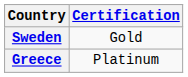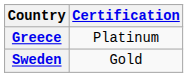rows swapped: Greece <-> Sweden
